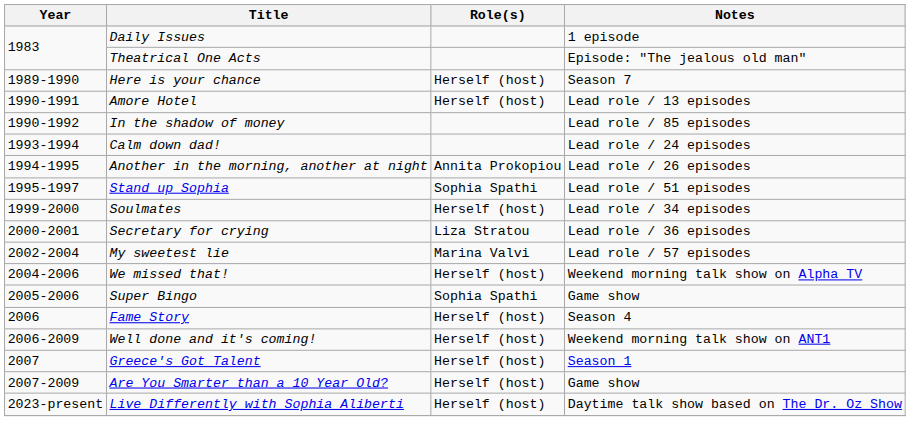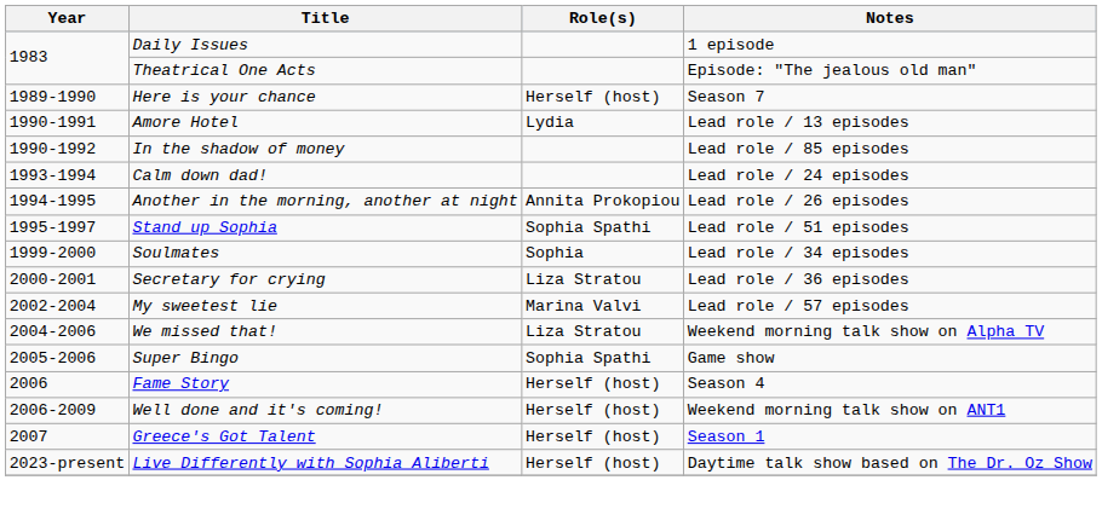Amore Hotel | Role(s): Herself (host) -> Lydia
Soulmates | Role(s): Herself (host) -> Sophia
We missed that! | Role(s): Herself (host) -> Liza Stratou
- row: 2007-2009 | Are You Smarter than a 10 Year Old? | Herself (host) | Game show
